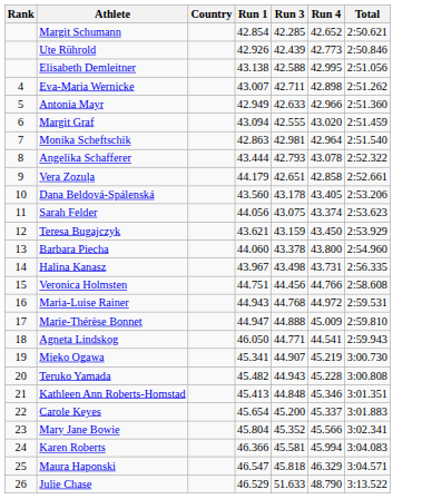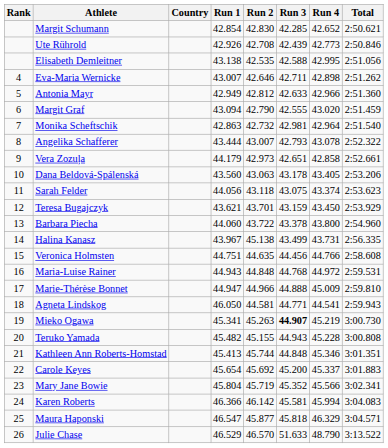+ column: Run 2 | 42.830 | 42.708 | 42.535 | 42.646 | 42.812 | 42.790 | 42.732 | 43.007 | 42.973 | 43.063 | 43.118 | 43.701 | 43.722 | 45.138 | 44.635 | 44.848 | 44.966 | 44.581 | 45.263 | 45.155 | 45.744 | 45.692 | 45.719 | 46.142 | 45.877 | 46.570
Halina Kanasz | Run 3: 43.498 -> 43.499
Mieko Ogawa | Run 3: normal -> bold
